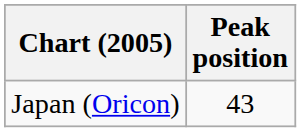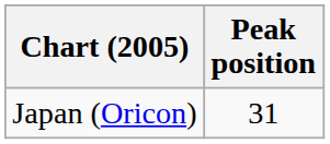Japan (Oricon) | Peak position: 43 -> 31
